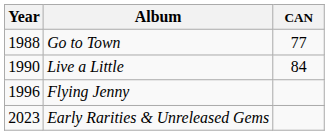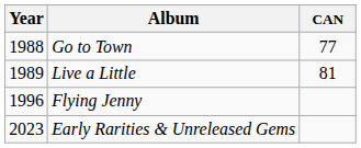Live a Little | Year: 1990 -> 1989
Live a Little | CAN: 84 -> 81
